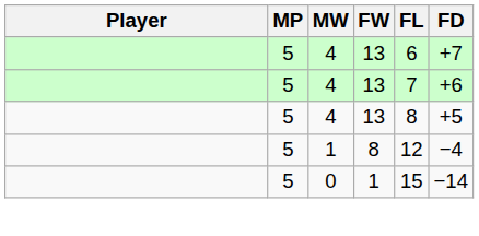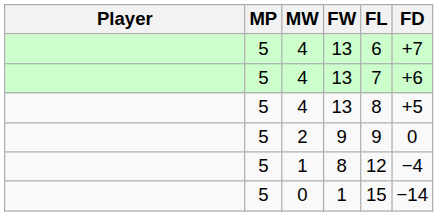+ row: 5 | 2 | 9 | 9 | 0
